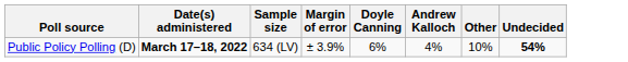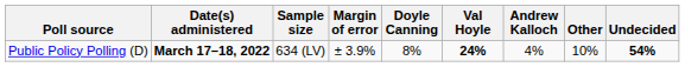+ column: Val Hoyle | 24%
Public Policy Polling (D) | Doyle Canning: 6% -> 8%
